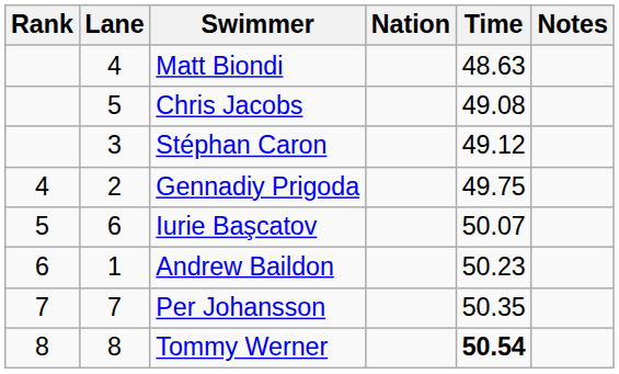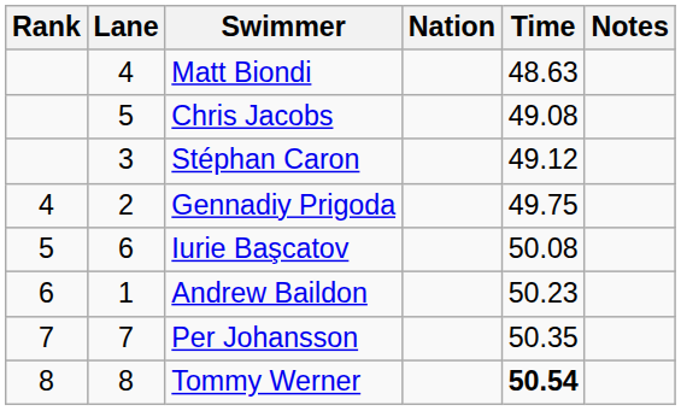Iurie Başcatov | Time: 50.07 -> 50.08
